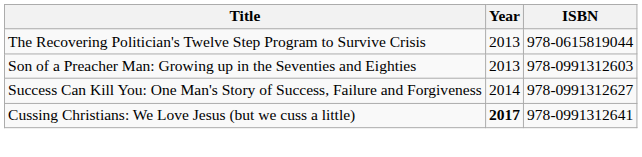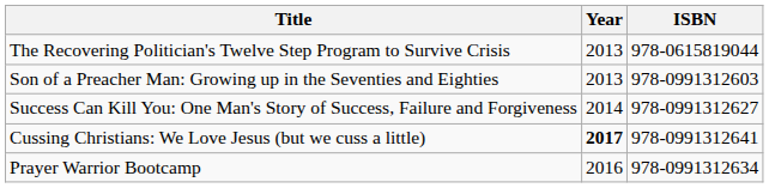+ row: Prayer Warrior Bootcamp | 2016 | 978-0991312634
